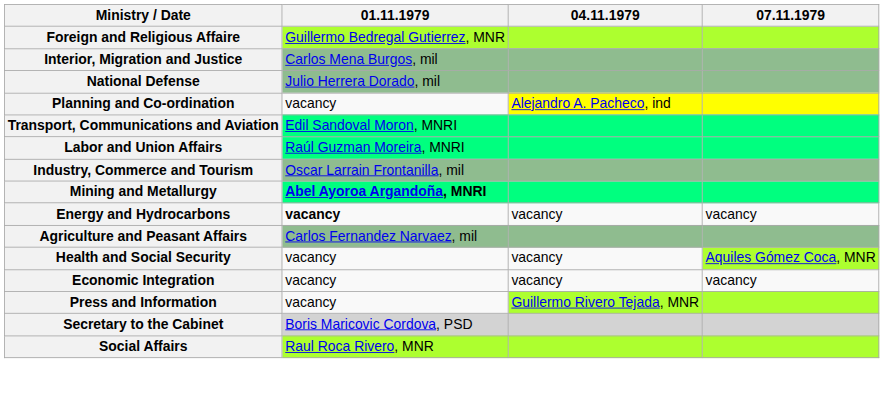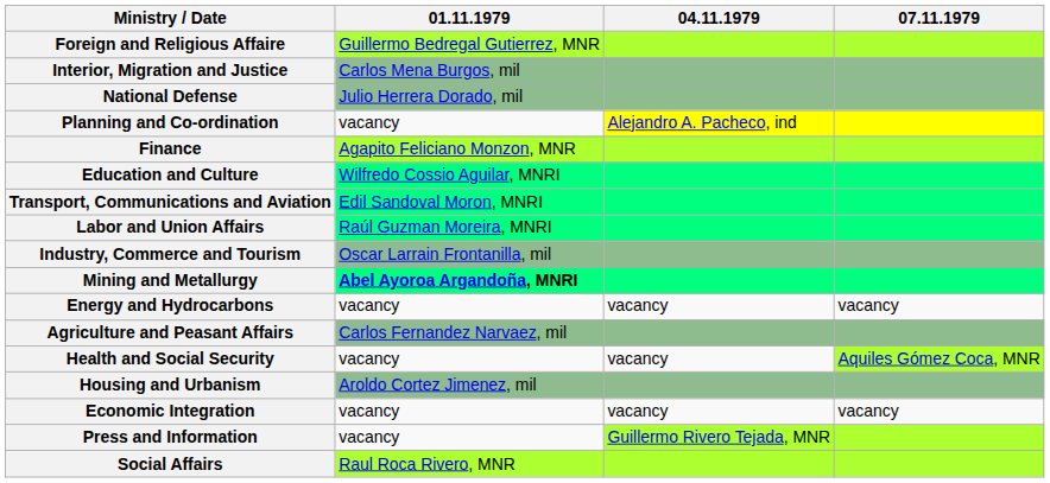+ row: Finance | Agapito Feliciano Monzon, MNR
+ row: Education and Culture | Wilfredo Cossio Aguilar, MNRI
Energy and Hydrocarbons | 01.11.1979: bold -> normal
+ row: Housing and Urbanism | Aroldo Cortez Jimenez, mil
- row: Secretary to the Cabinet | Boris Maricovic Cordova, PSD
